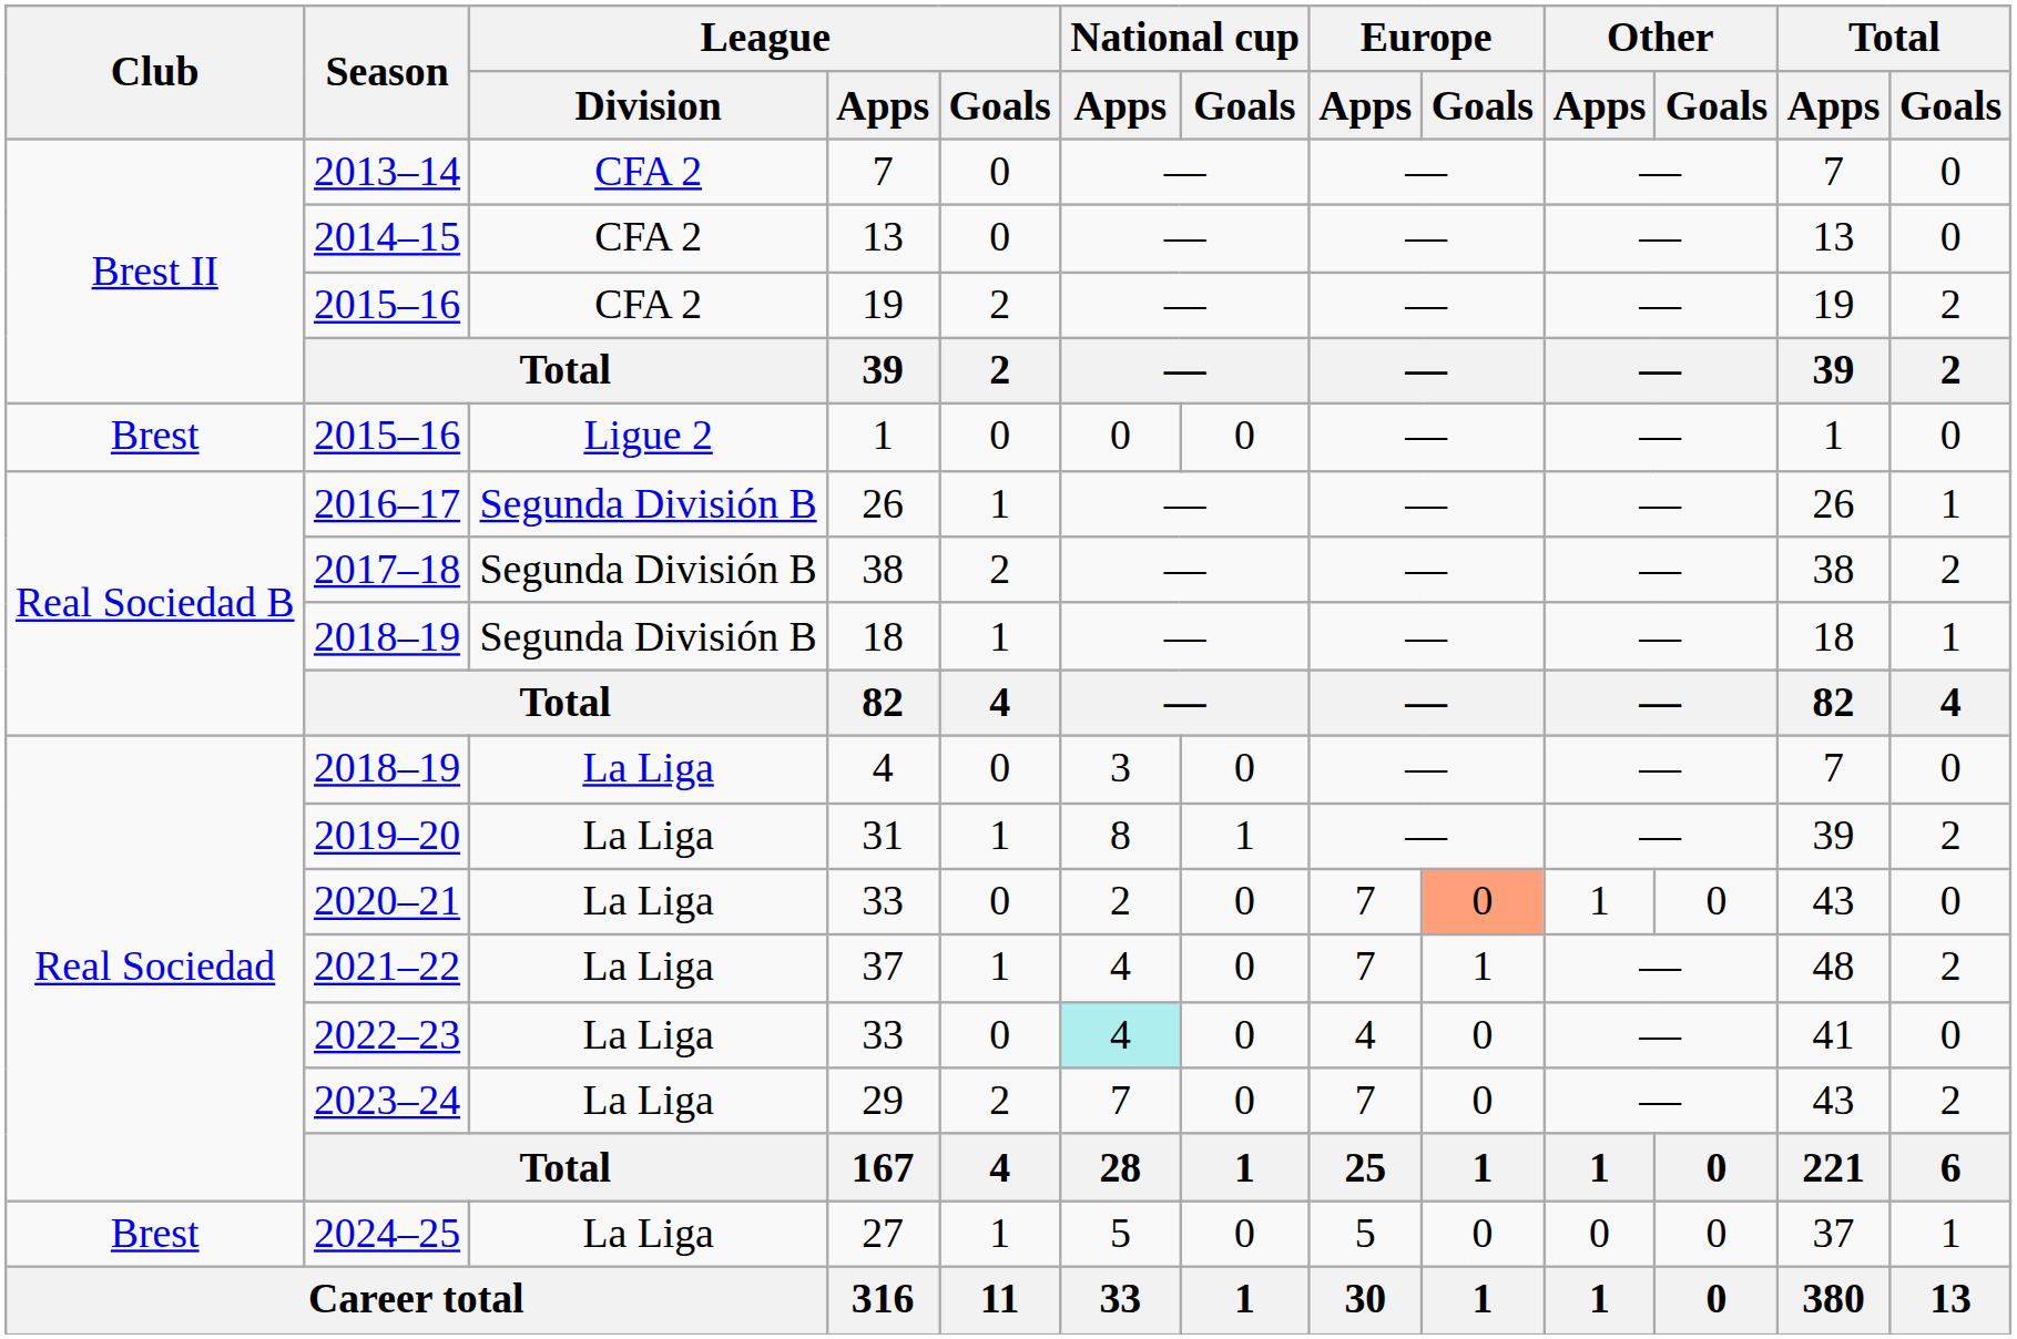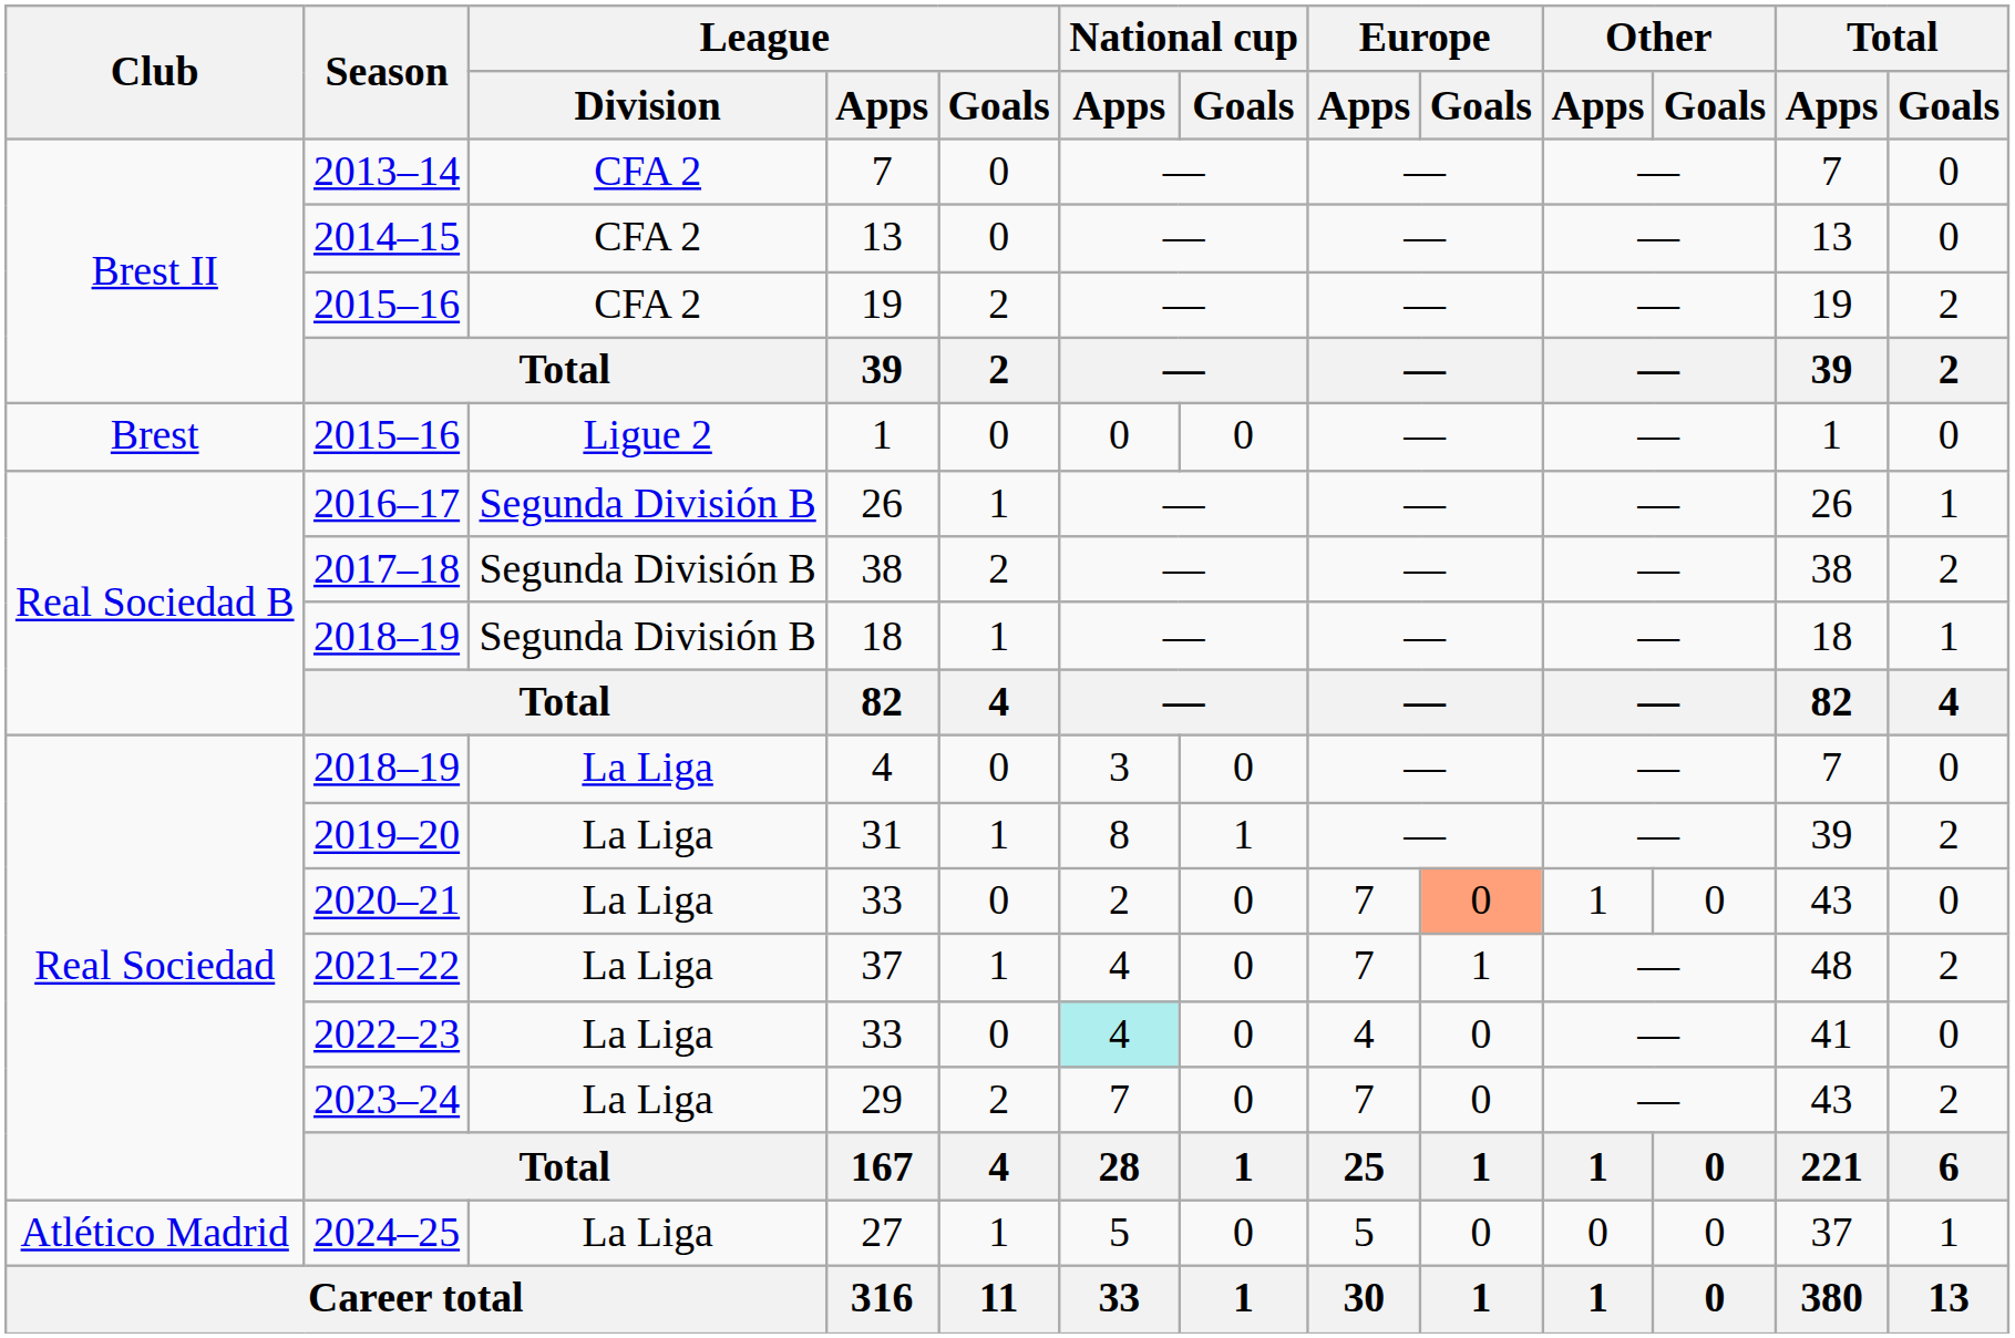27 | Club: Brest -> Atlético Madrid
